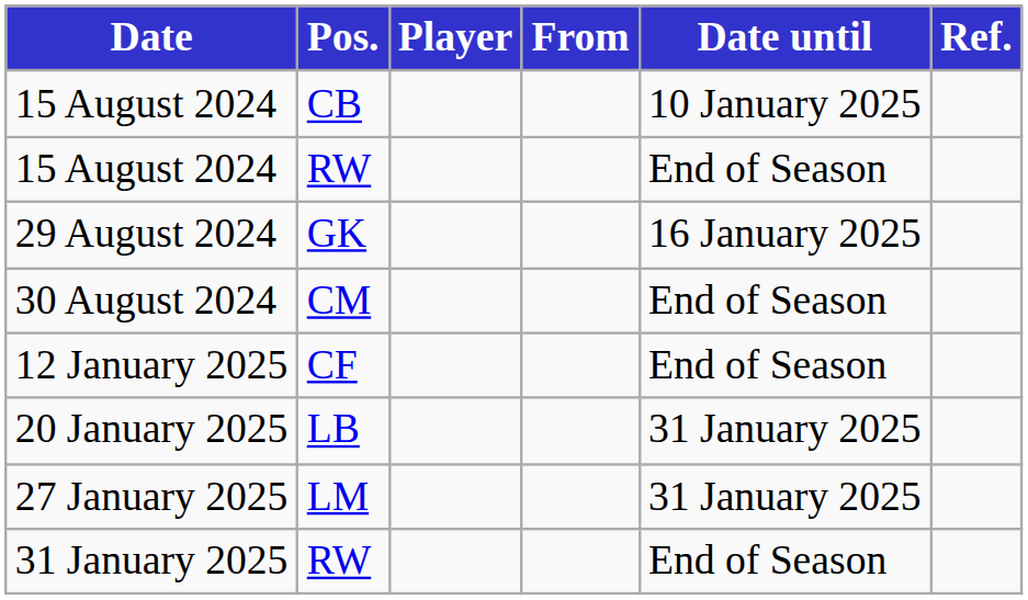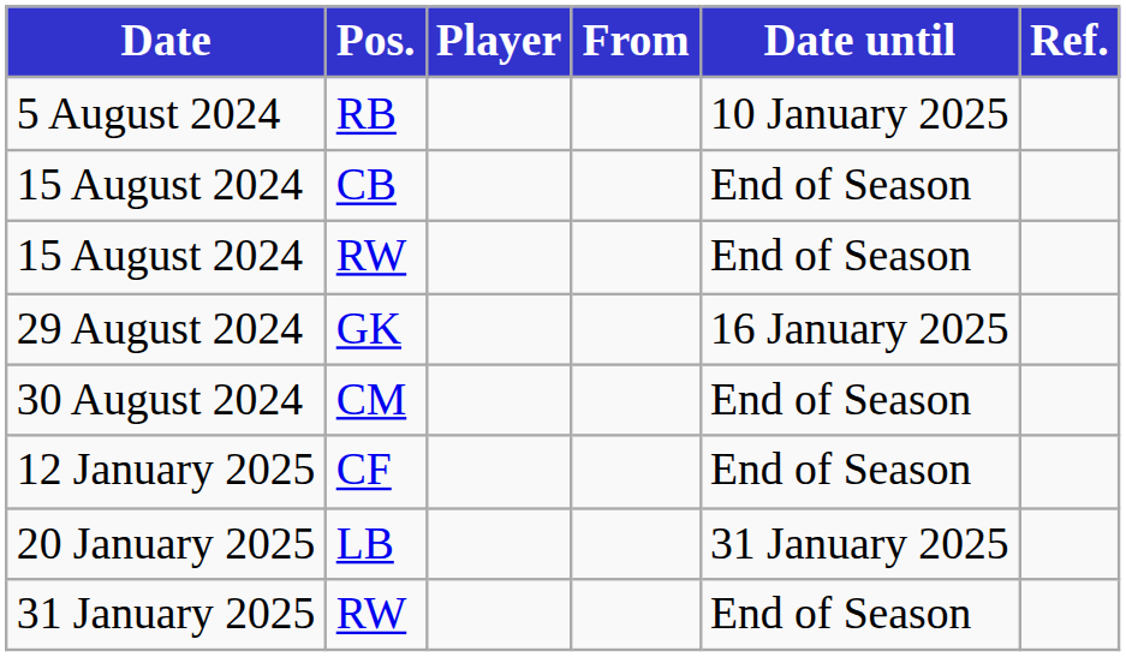+ row: 5 August 2024 | RB | 10 January 2025
15 August 2024 / CB | Date until: 10 January 2025 -> End of Season
- row: 27 January 2025 | LM | 31 January 2025
